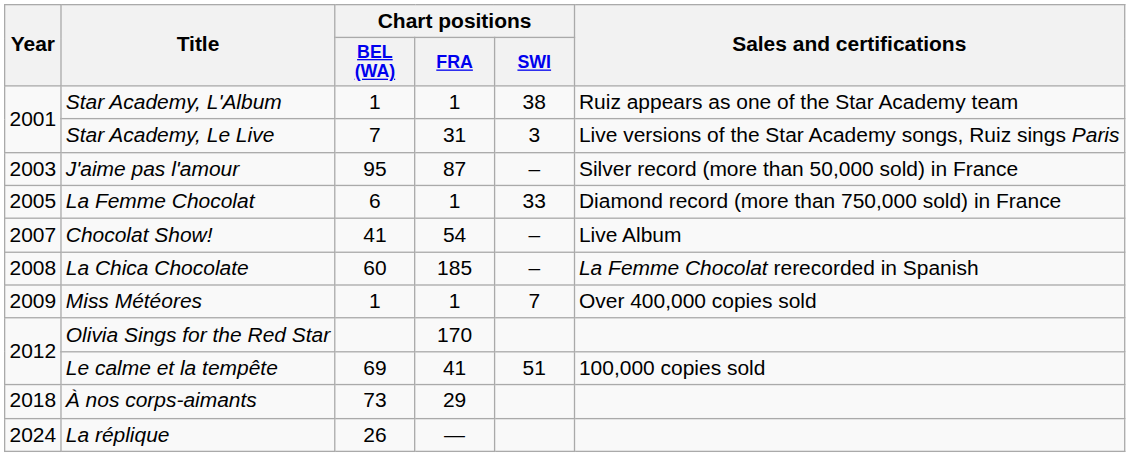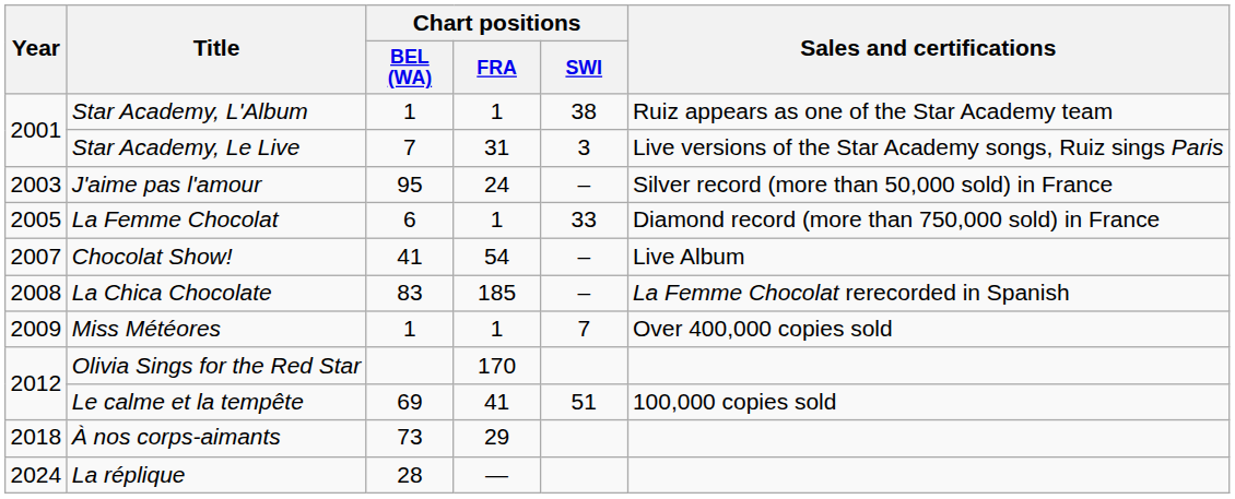J'aime pas l'amour | Chart positions / FRA: 87 -> 24
La Chica Chocolate | Chart positions / BEL (WA): 60 -> 83
La réplique | Chart positions / BEL (WA): 26 -> 28
